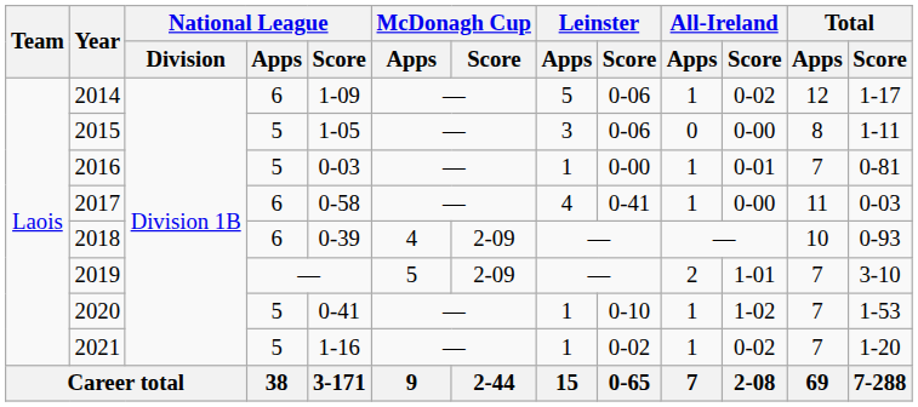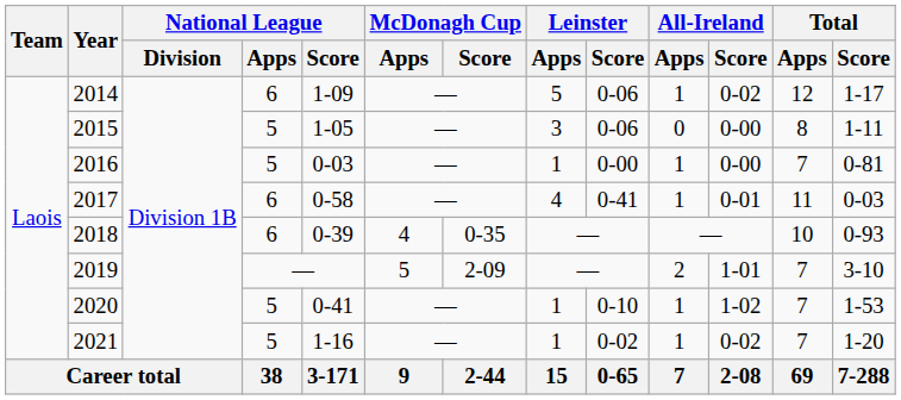2016 | All-Ireland / Score: 0-01 -> 0-00
2017 | All-Ireland / Score: 0-00 -> 0-01
2018 | McDonagh Cup / Score: 2-09 -> 0-35
